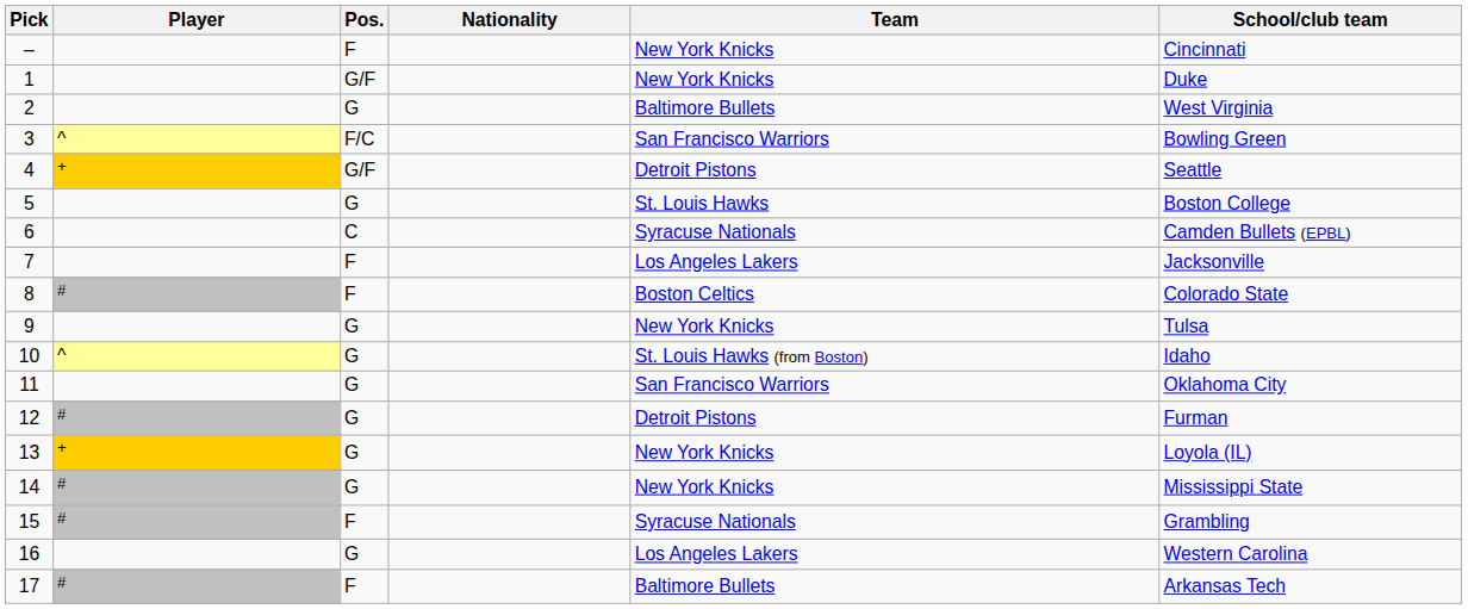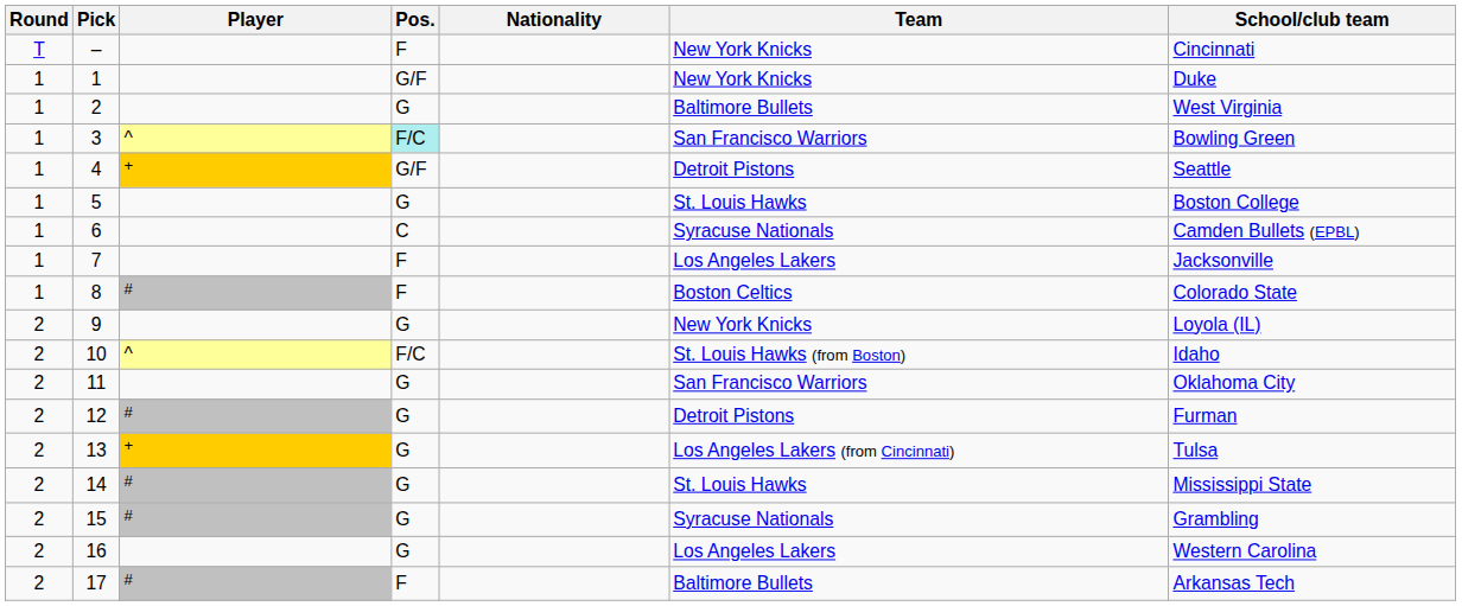+ column: Round | T | 1 | 1 | 1 | 1 | 1 | 1 | 1 | 1 | 2 | 2 | 2 | 2 | 2 | 2 | 2 | 2 | 2
3 | Pos.: no background -> paleturquoise background
9 | School/club team: Tulsa -> Loyola (IL)
10 | Pos.: G -> F/C
13 | Team: New York Knicks -> Los Angeles Lakers (from Cincinnati)
13 | School/club team: Loyola (IL) -> Tulsa
14 | Team: New York Knicks -> St. Louis Hawks
15 | Pos.: F -> G
